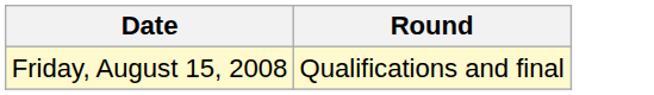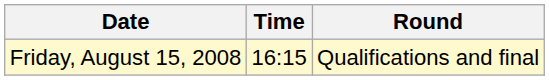+ column: Time | 16:15
